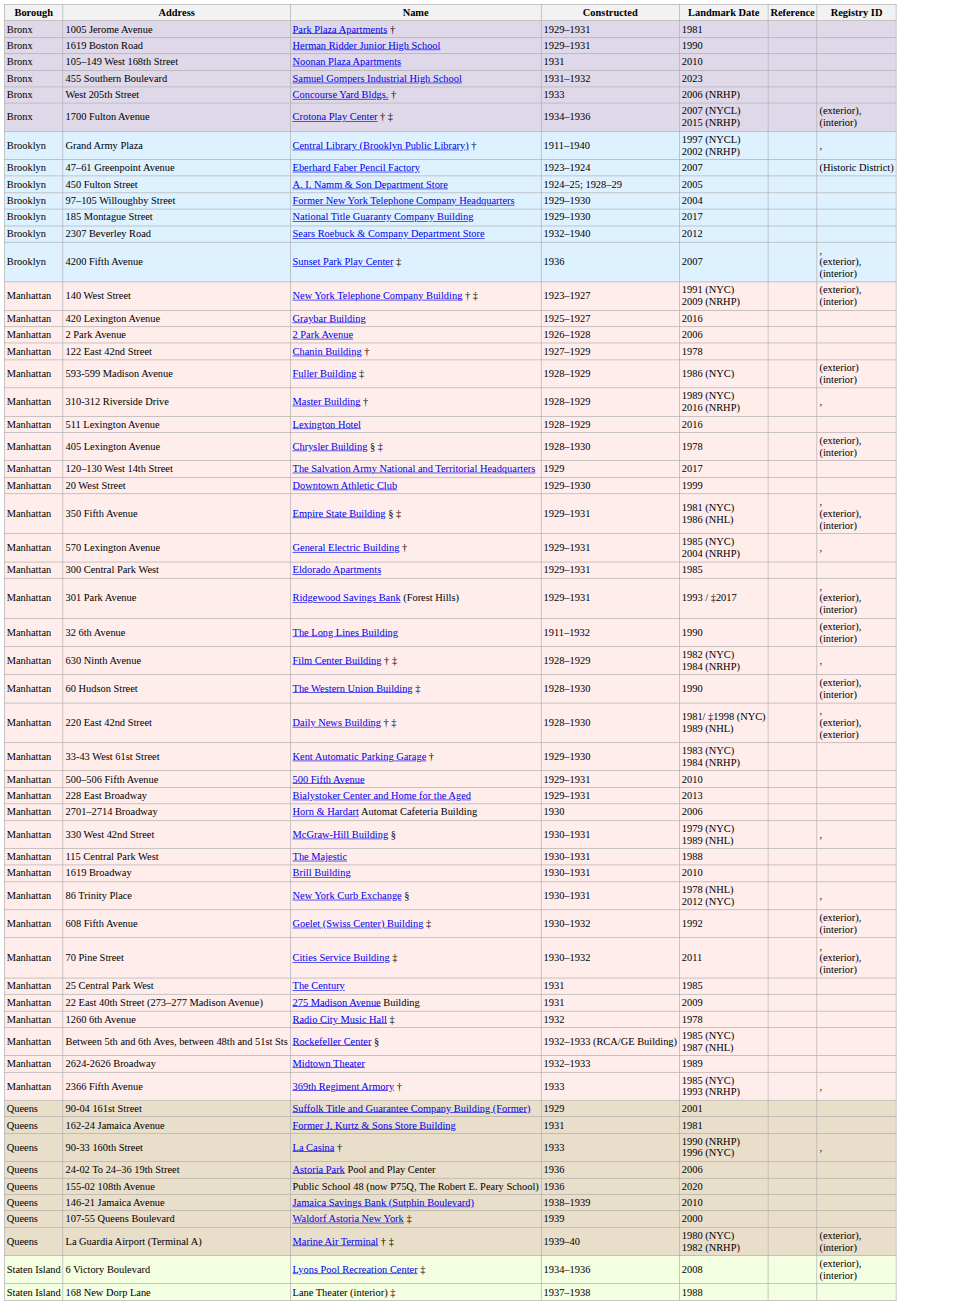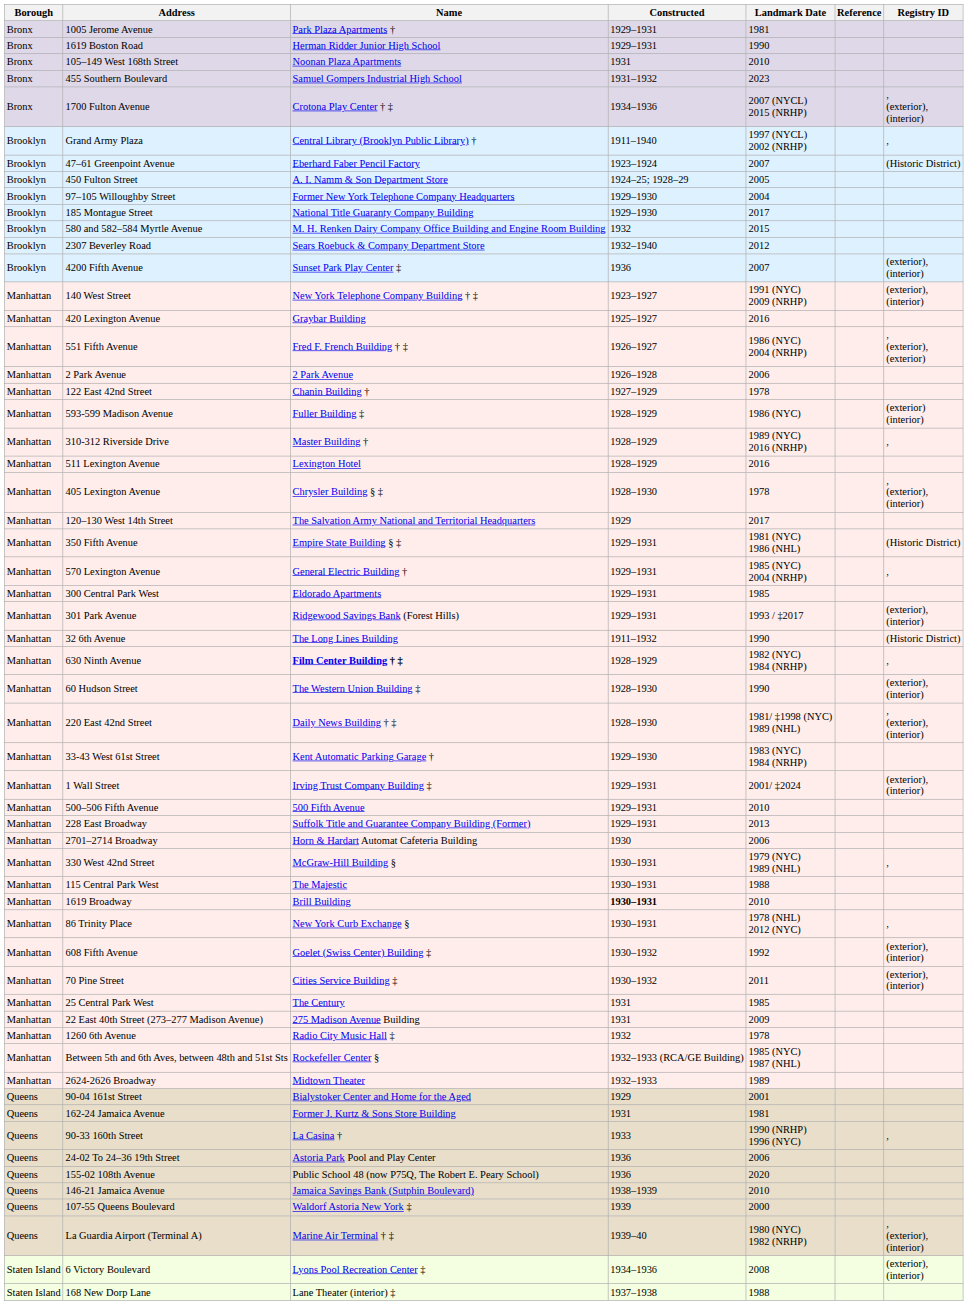- row: Bronx | West 205th Street | Concourse Yard Bldgs. † | 1933 | 2006 (NRHP)
1700 Fulton Avenue | Registry ID: (exterior), (interior) -> , (exterior), (interior)
+ row: Brooklyn | 580 and 582–584 Myrtle Avenue | M. H. Renken Dairy Company Office Building and Engine Room Building | 1932 | 2015
4200 Fifth Avenue | Registry ID: , (exterior), (interior) -> (exterior), (interior)
+ row: Manhattan | 551 Fifth Avenue | Fred F. French Building † ‡ | 1926–1927 | 1986 (NYC) 2004 (NRHP) | , (exterior), (exterior)
405 Lexington Avenue | Registry ID: (exterior), (interior) -> , (exterior), (interior)
- row: Manhattan | 20 West Street | Downtown Athletic Club | 1929–1930 | 1999
350 Fifth Avenue | Registry ID: , (exterior), (interior) -> (Historic District)
301 Park Avenue | Registry ID: , (exterior), (interior) -> (exterior), (interior)
32 6th Avenue | Registry ID: (exterior), (interior) -> (Historic District)
630 Ninth Avenue | Name: normal -> bold
220 East 42nd Street | Registry ID: , (exterior), (exterior) -> , (exterior), (interior)
+ row: Manhattan | 1 Wall Street | Irving Trust Company Building ‡ | 1929–1931 | 2001/ ‡2024 | (exterior), (interior)
228 East Broadway | Name: Bialystoker Center and Home for the Aged -> Suffolk Title and Guarantee Company Building (Former)
1619 Broadway | Constructed: normal -> bold
70 Pine Street | Registry ID: , (exterior), (interior) -> (exterior), (interior)
- row: Manhattan | 2366 Fifth Avenue | 369th Regiment Armory † | 1933 | 1985 (NYC) 1993 (NRHP) | ,
90-04 161st Street | Name: Suffolk Title and Guarantee Company Building (Former) -> Bialystoker Center and Home for the Aged
La Guardia Airport (Terminal A) | Registry ID: (exterior), (interior) -> , (exterior), (interior)
